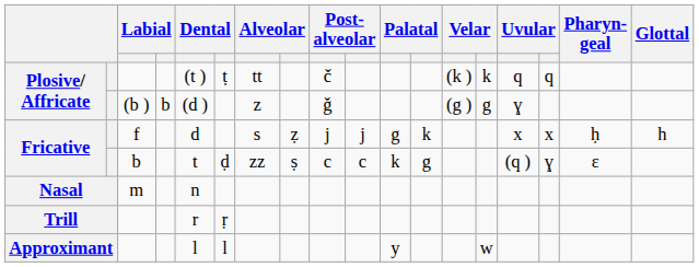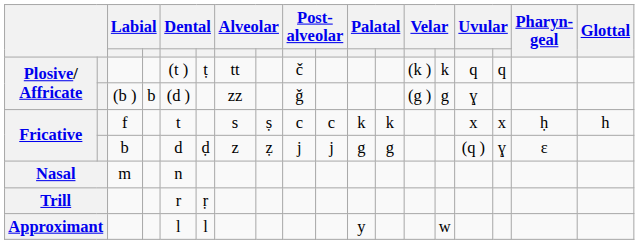Plosive/ Affricate / (b ) | column 7: z -> zz
Fricative / f | column 5: d -> t
Fricative / f | column 8: ẓ -> ṣ
Fricative / f | column 9: j -> c
Fricative / f | column 10: j -> c
Fricative / f | column 11: g -> k
Fricative / b | column 5: t -> d
Fricative / b | column 7: zz -> z
Fricative / b | column 8: ṣ -> ẓ
Fricative / b | column 9: c -> j
Fricative / b | column 10: c -> j
Fricative / b | column 11: k -> g
